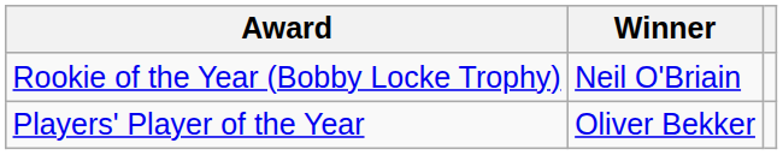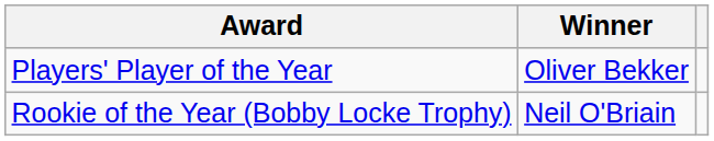rows swapped: Players' Player of the Year <-> Rookie of the Year (Bobby Locke Trophy)
